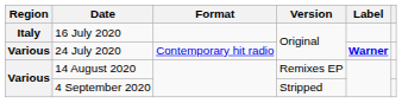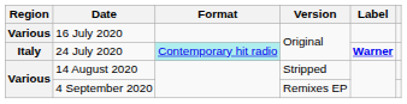16 July 2020 | Region: Italy -> Various
24 July 2020 | Region: Various -> Italy
24 July 2020 | Format: no background -> paleturquoise background
14 August 2020 | Version: Remixes EP -> Stripped
4 September 2020 | Version: Stripped -> Remixes EP
